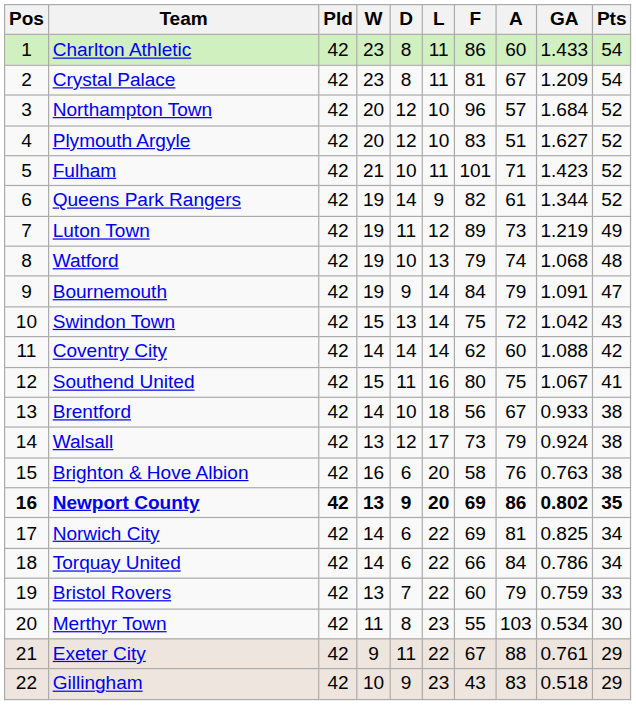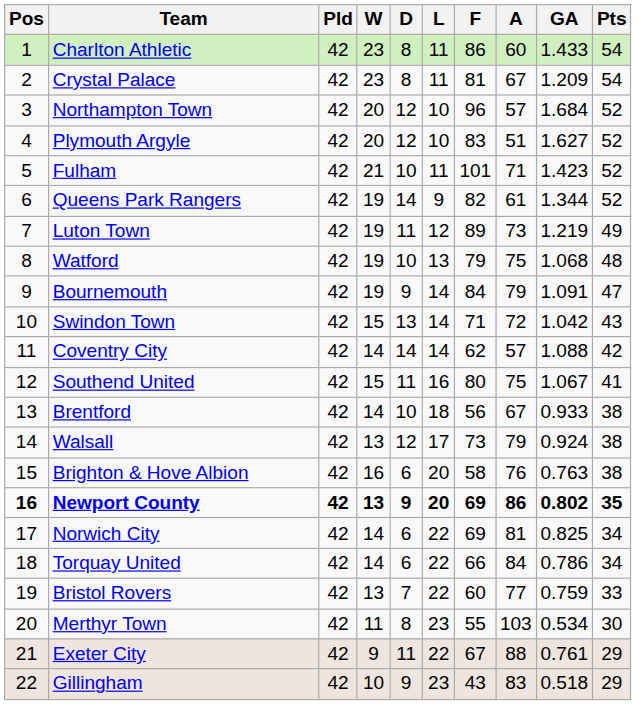Watford | A: 74 -> 75
Swindon Town | F: 75 -> 71
Coventry City | A: 60 -> 57
Bristol Rovers | A: 79 -> 77
